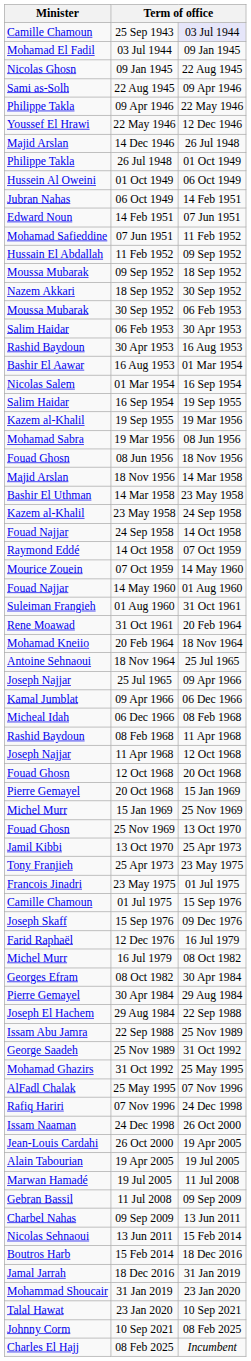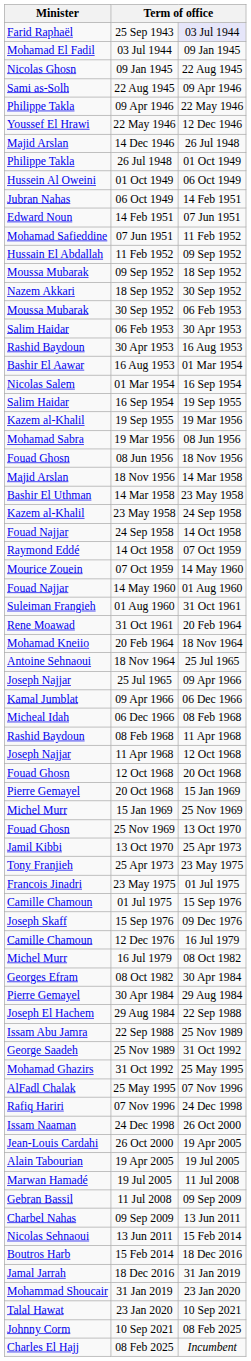25 Sep 1943 | Minister: Camille Chamoun -> Farid Raphaël
12 Dec 1976 | Minister: Farid Raphaël -> Camille Chamoun
